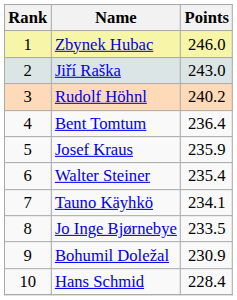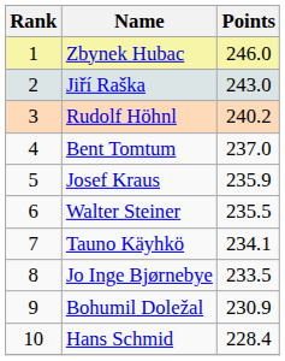Bent Tomtum | Points: 236.4 -> 237.0
Walter Steiner | Points: 235.4 -> 235.5
